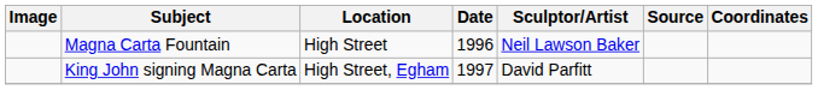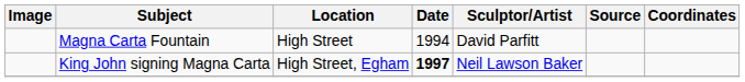Magna Carta Fountain | Date: 1996 -> 1994
Magna Carta Fountain | Sculptor/Artist: Neil Lawson Baker -> David Parfitt
King John signing Magna Carta | Date: normal -> bold
King John signing Magna Carta | Sculptor/Artist: David Parfitt -> Neil Lawson Baker
